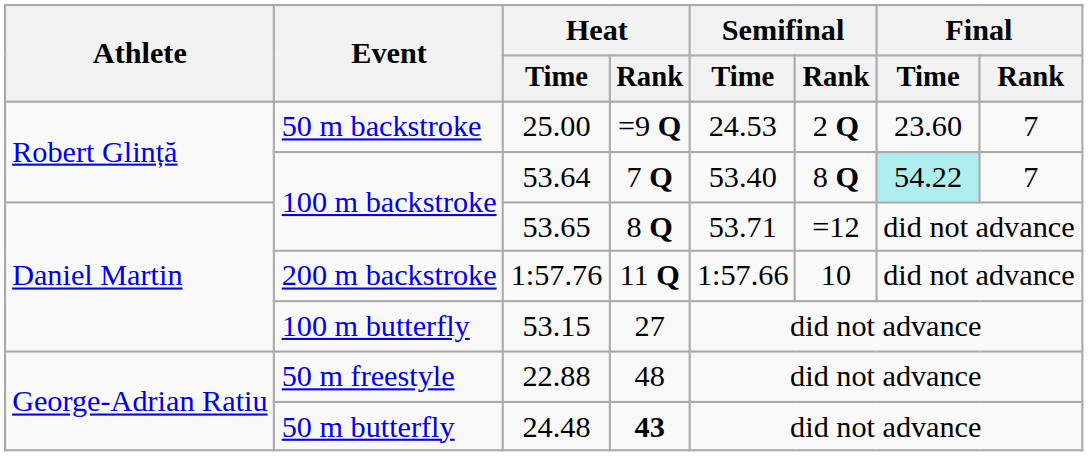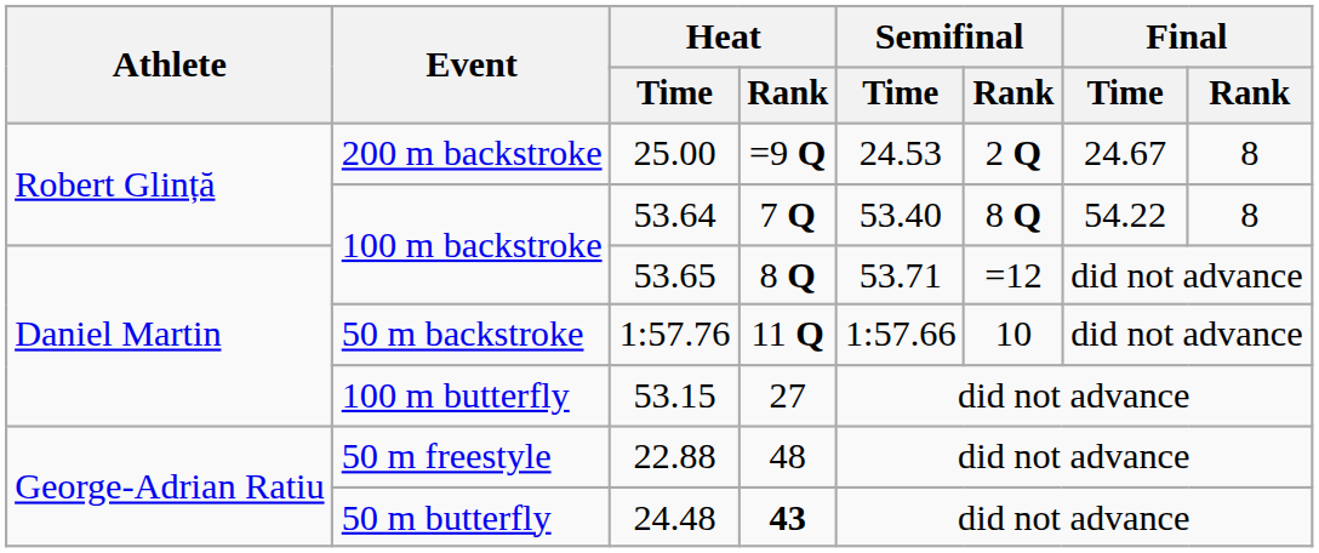25.00 | Event: 50 m backstroke -> 200 m backstroke
25.00 | Final / Time: 23.60 -> 24.67
25.00 | Final / Rank: 7 -> 8
53.64 | Final / Time: paleturquoise background -> no background
53.64 | Final / Rank: 7 -> 8
1:57.76 | Event: 200 m backstroke -> 50 m backstroke
